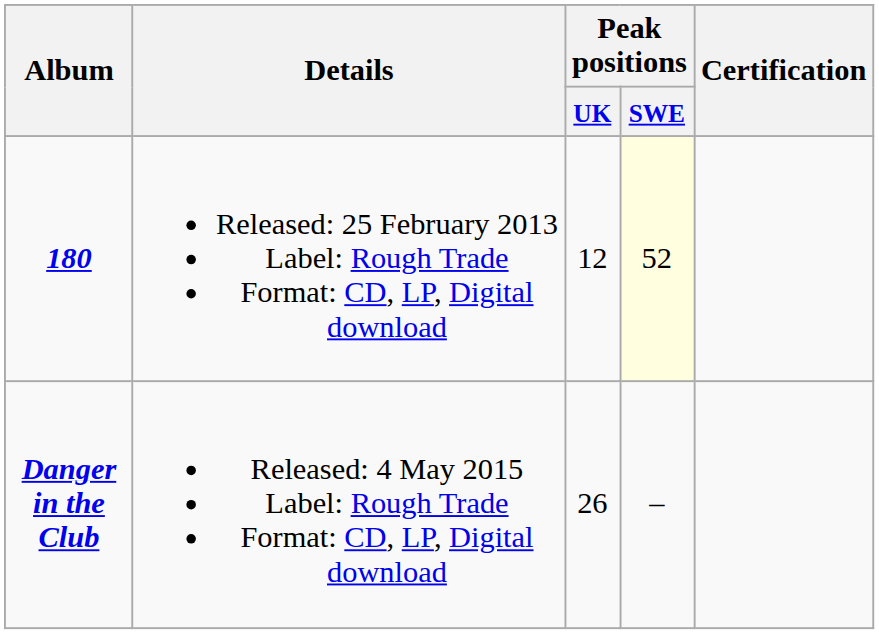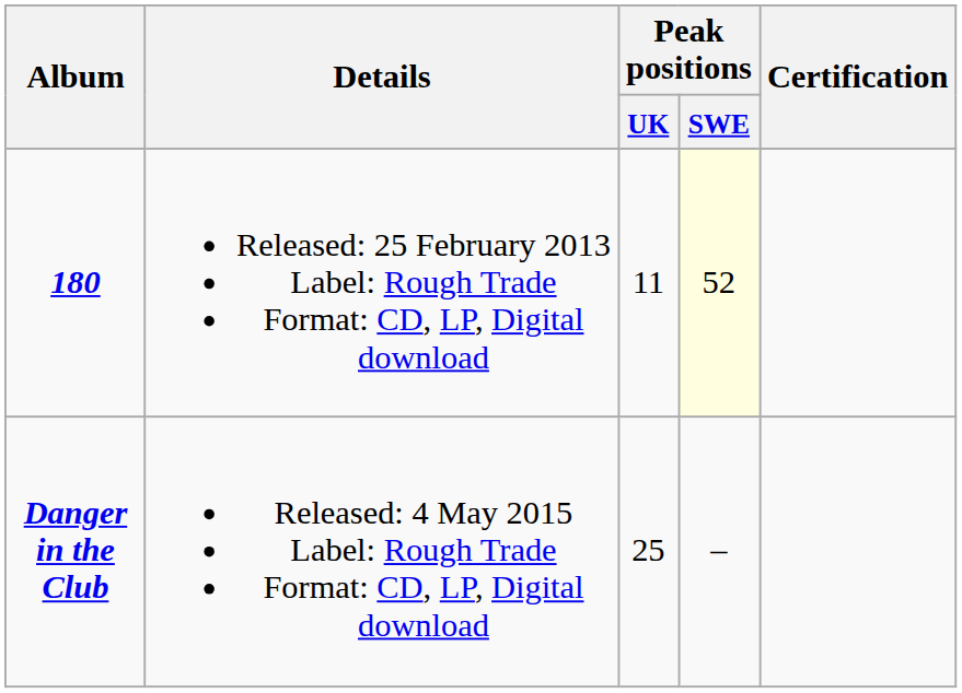180 | Peak positions / UK: 12 -> 11
Danger in the Club | Peak positions / UK: 26 -> 25
